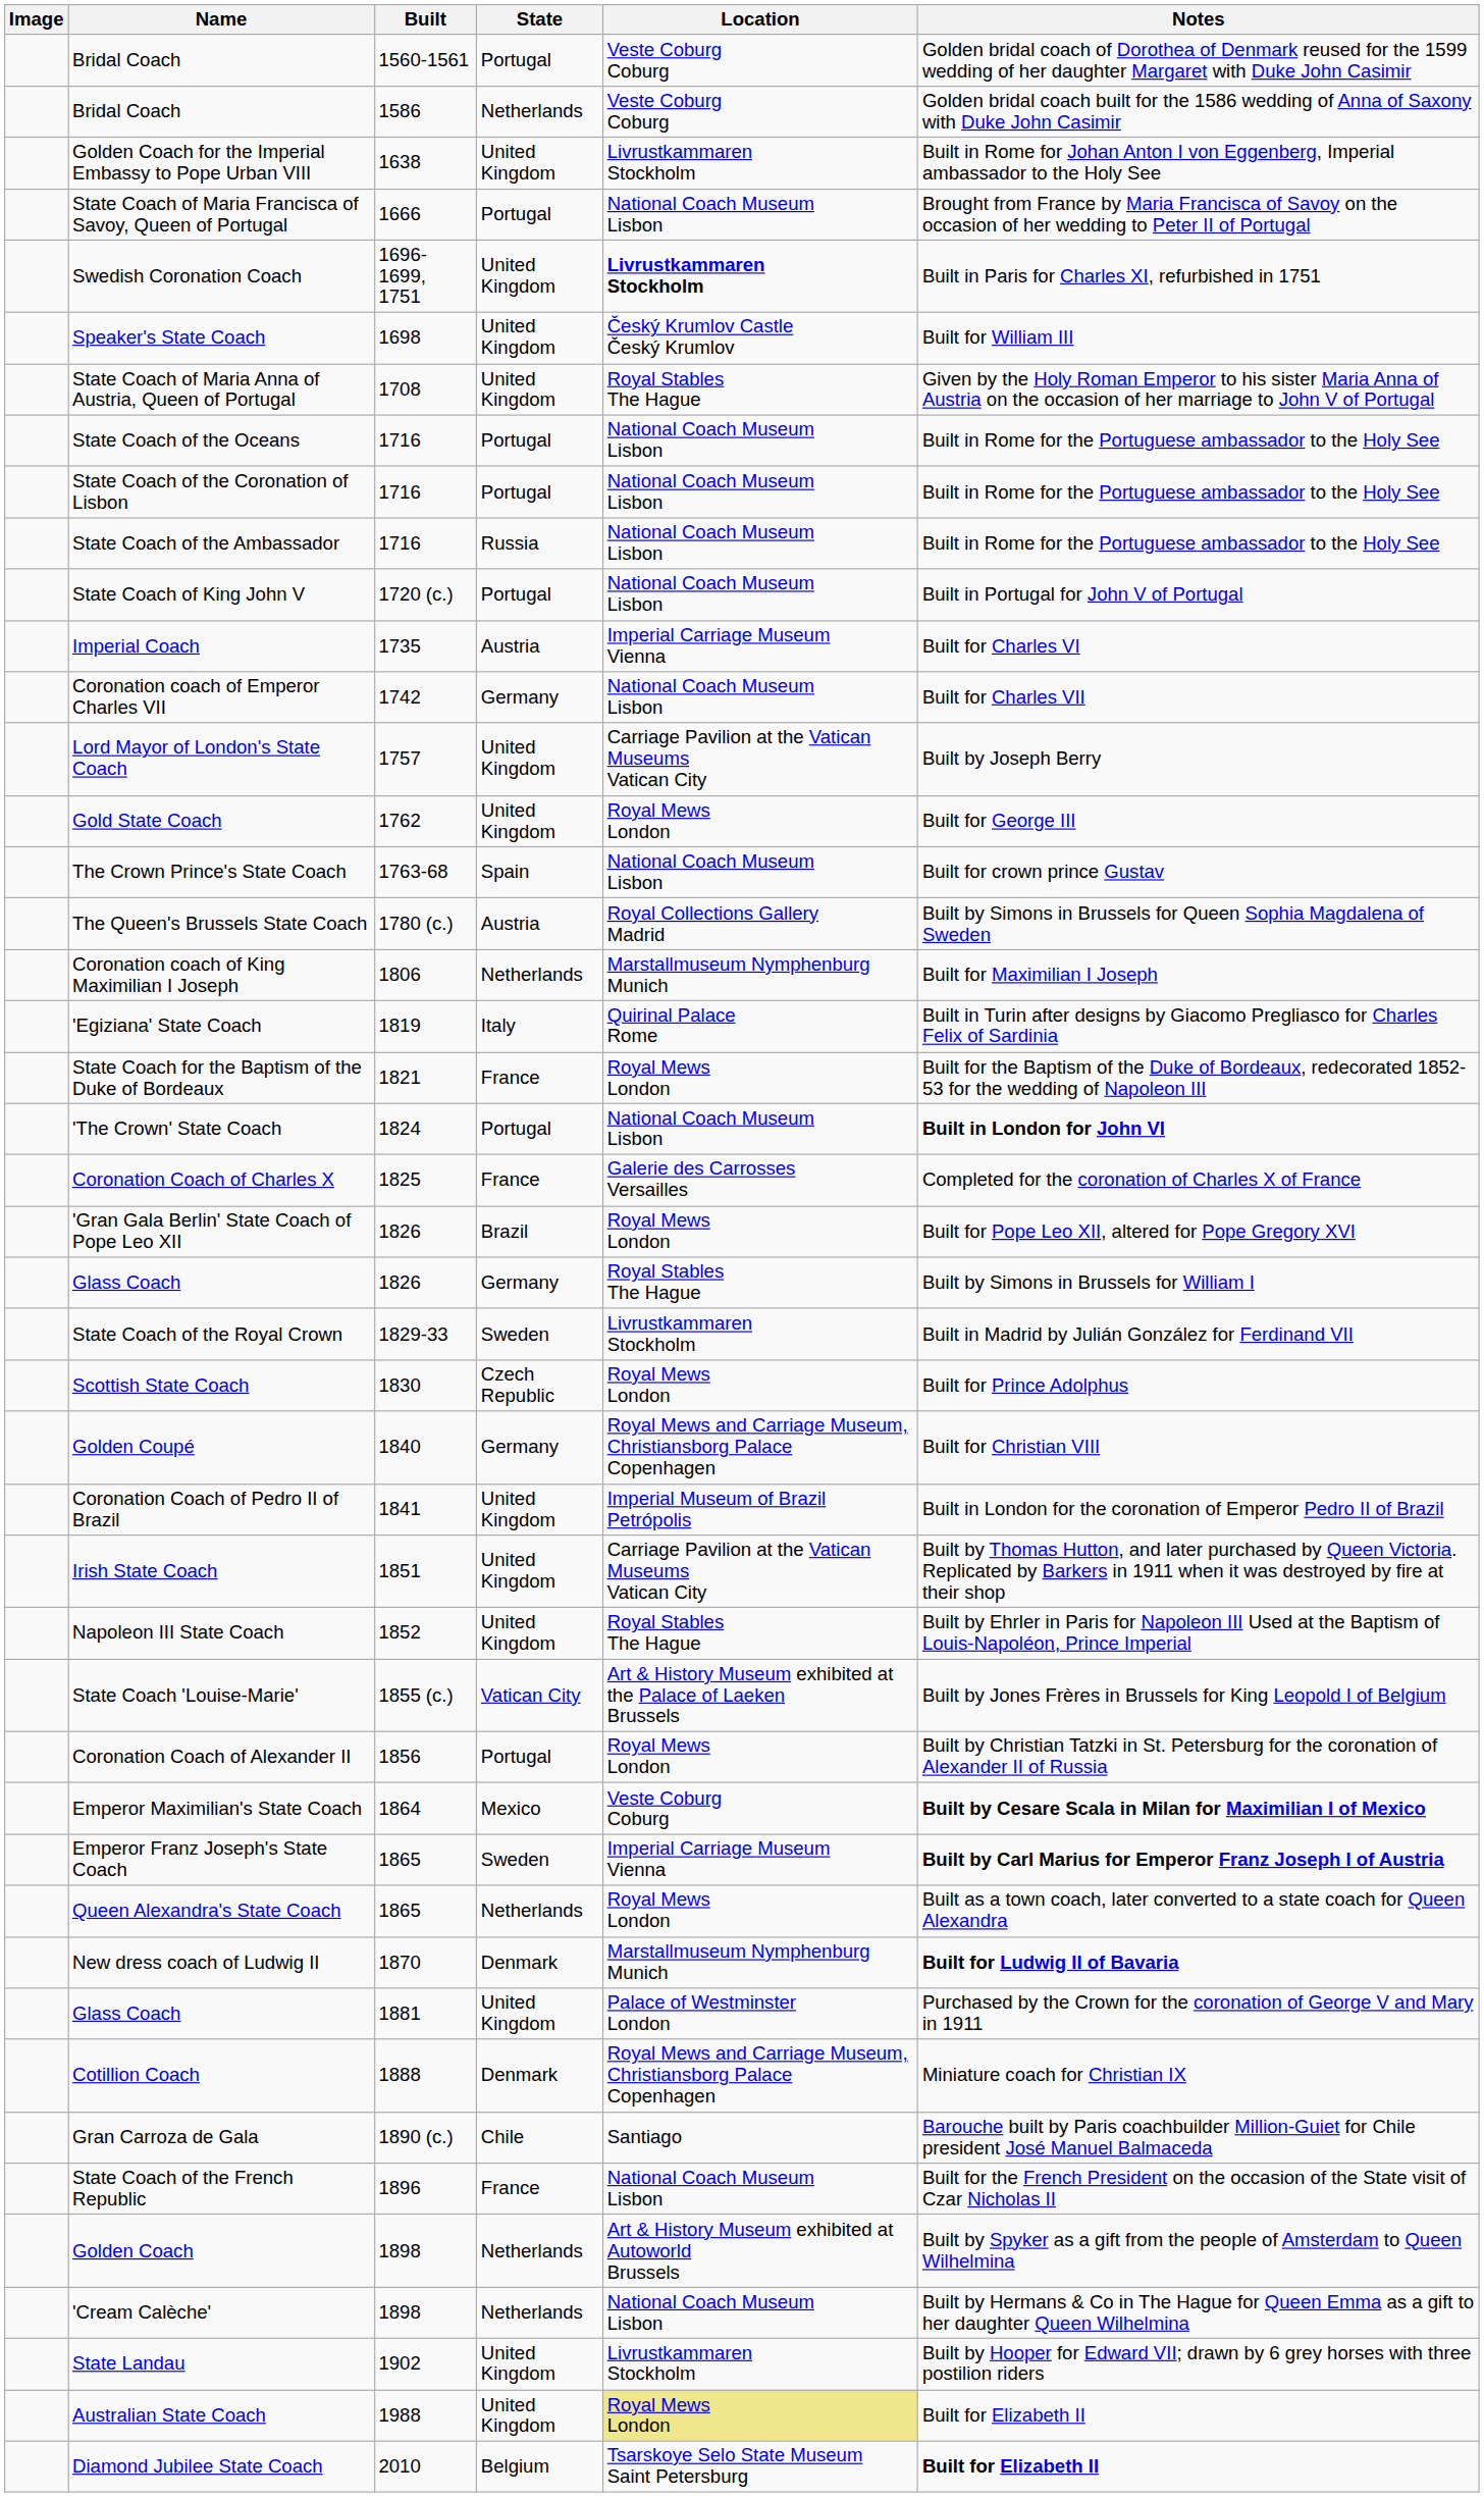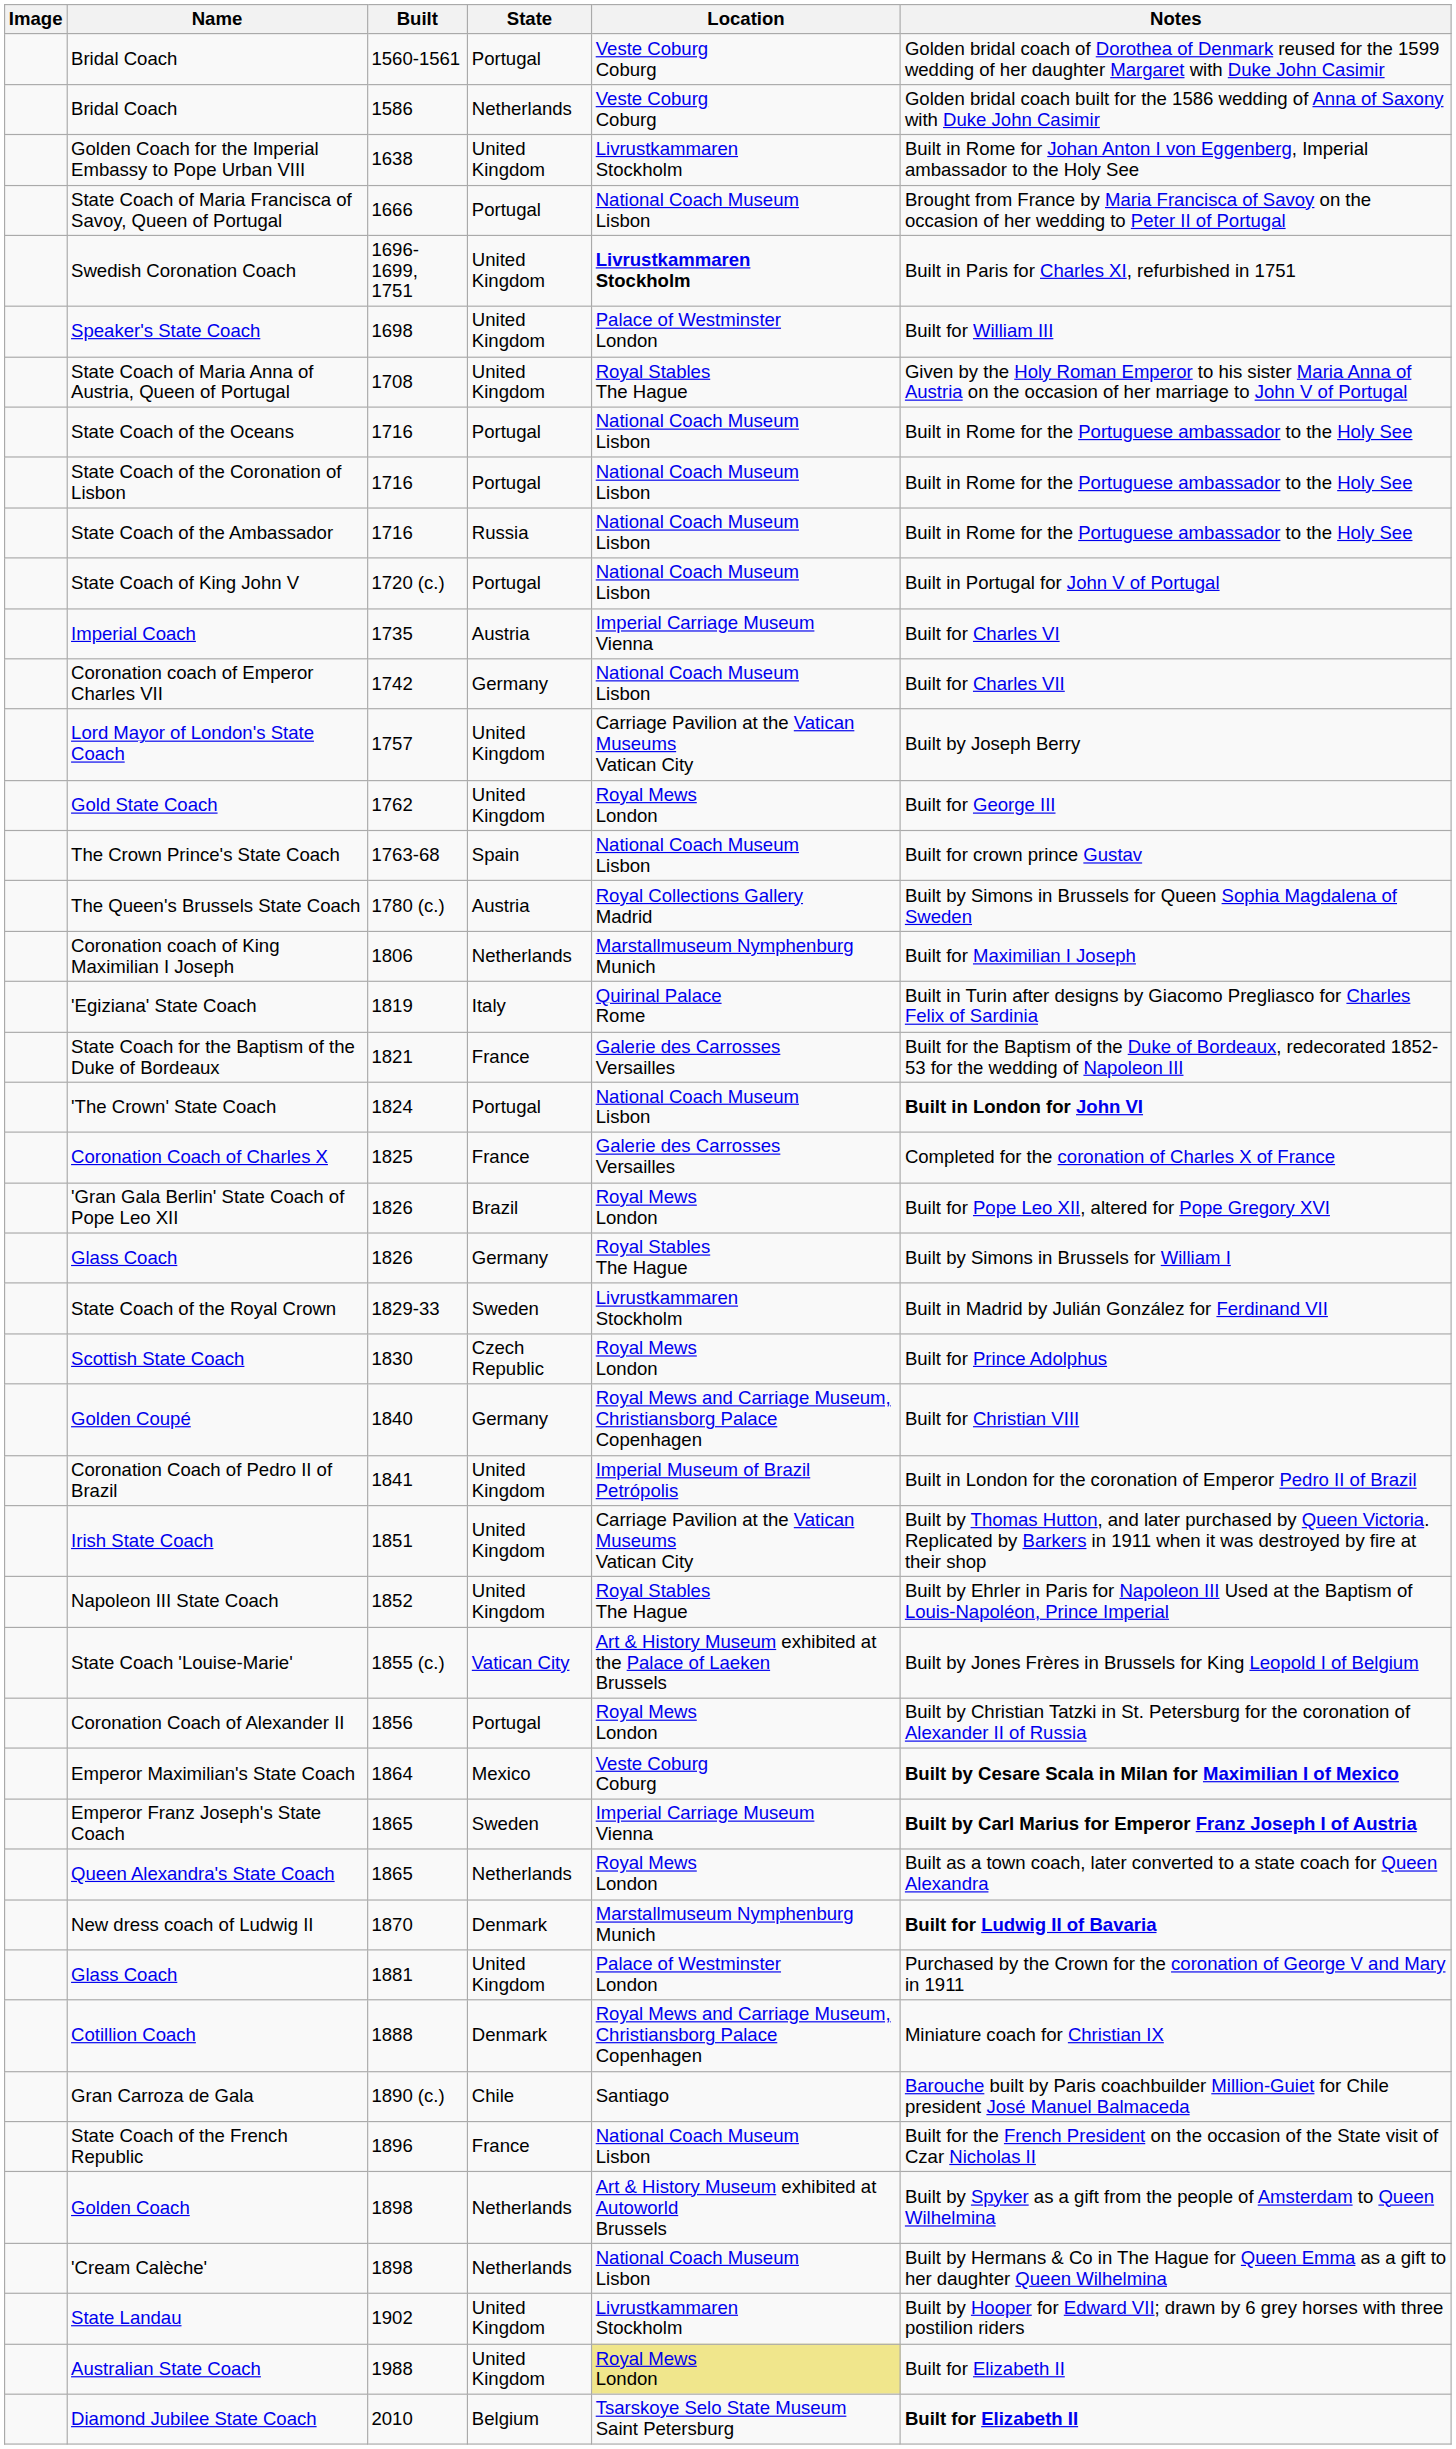Speaker's State Coach | Location: Český Krumlov Castle Český Krumlov -> Palace of Westminster London
State Coach for the Baptism of the Duke of Bordeaux | Location: Royal Mews London -> Galerie des Carrosses Versailles
